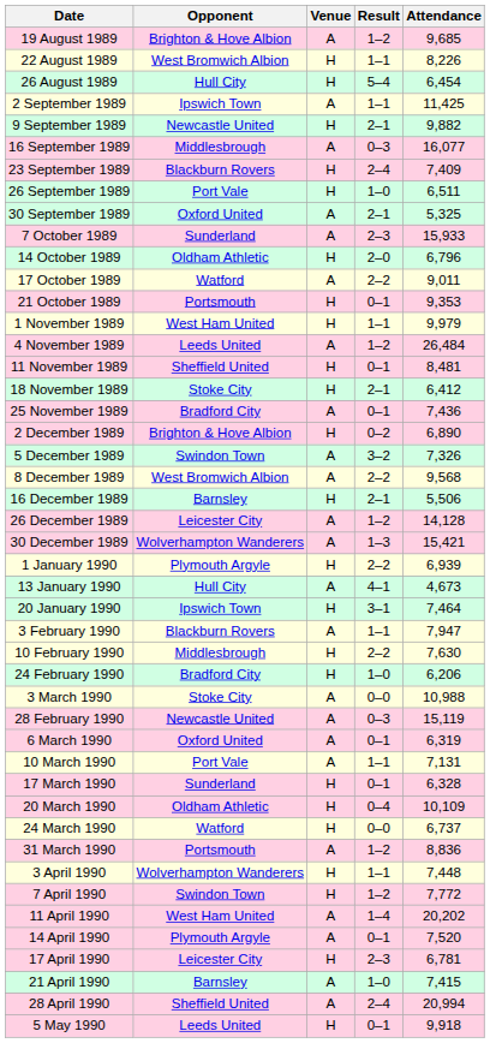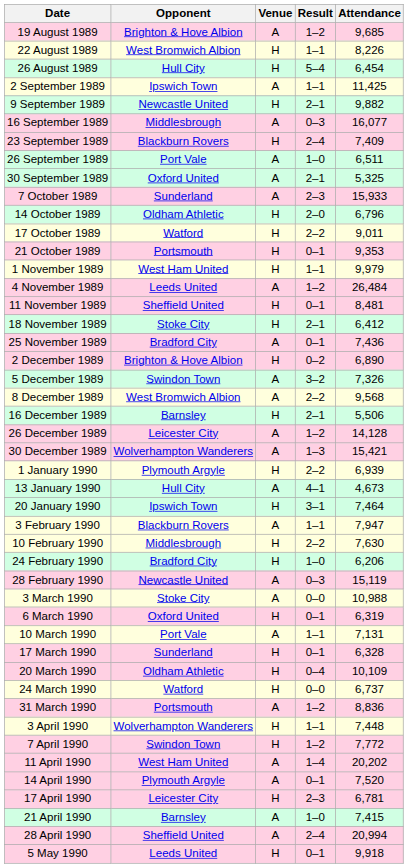26 September 1989 | Venue: H -> A
17 October 1989 | Venue: A -> H
rows swapped: 28 February 1990 <-> 3 March 1990
6 March 1990 | Venue: A -> H
